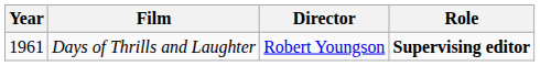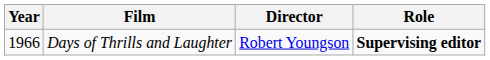Days of Thrills and Laughter | Year: 1961 -> 1966
